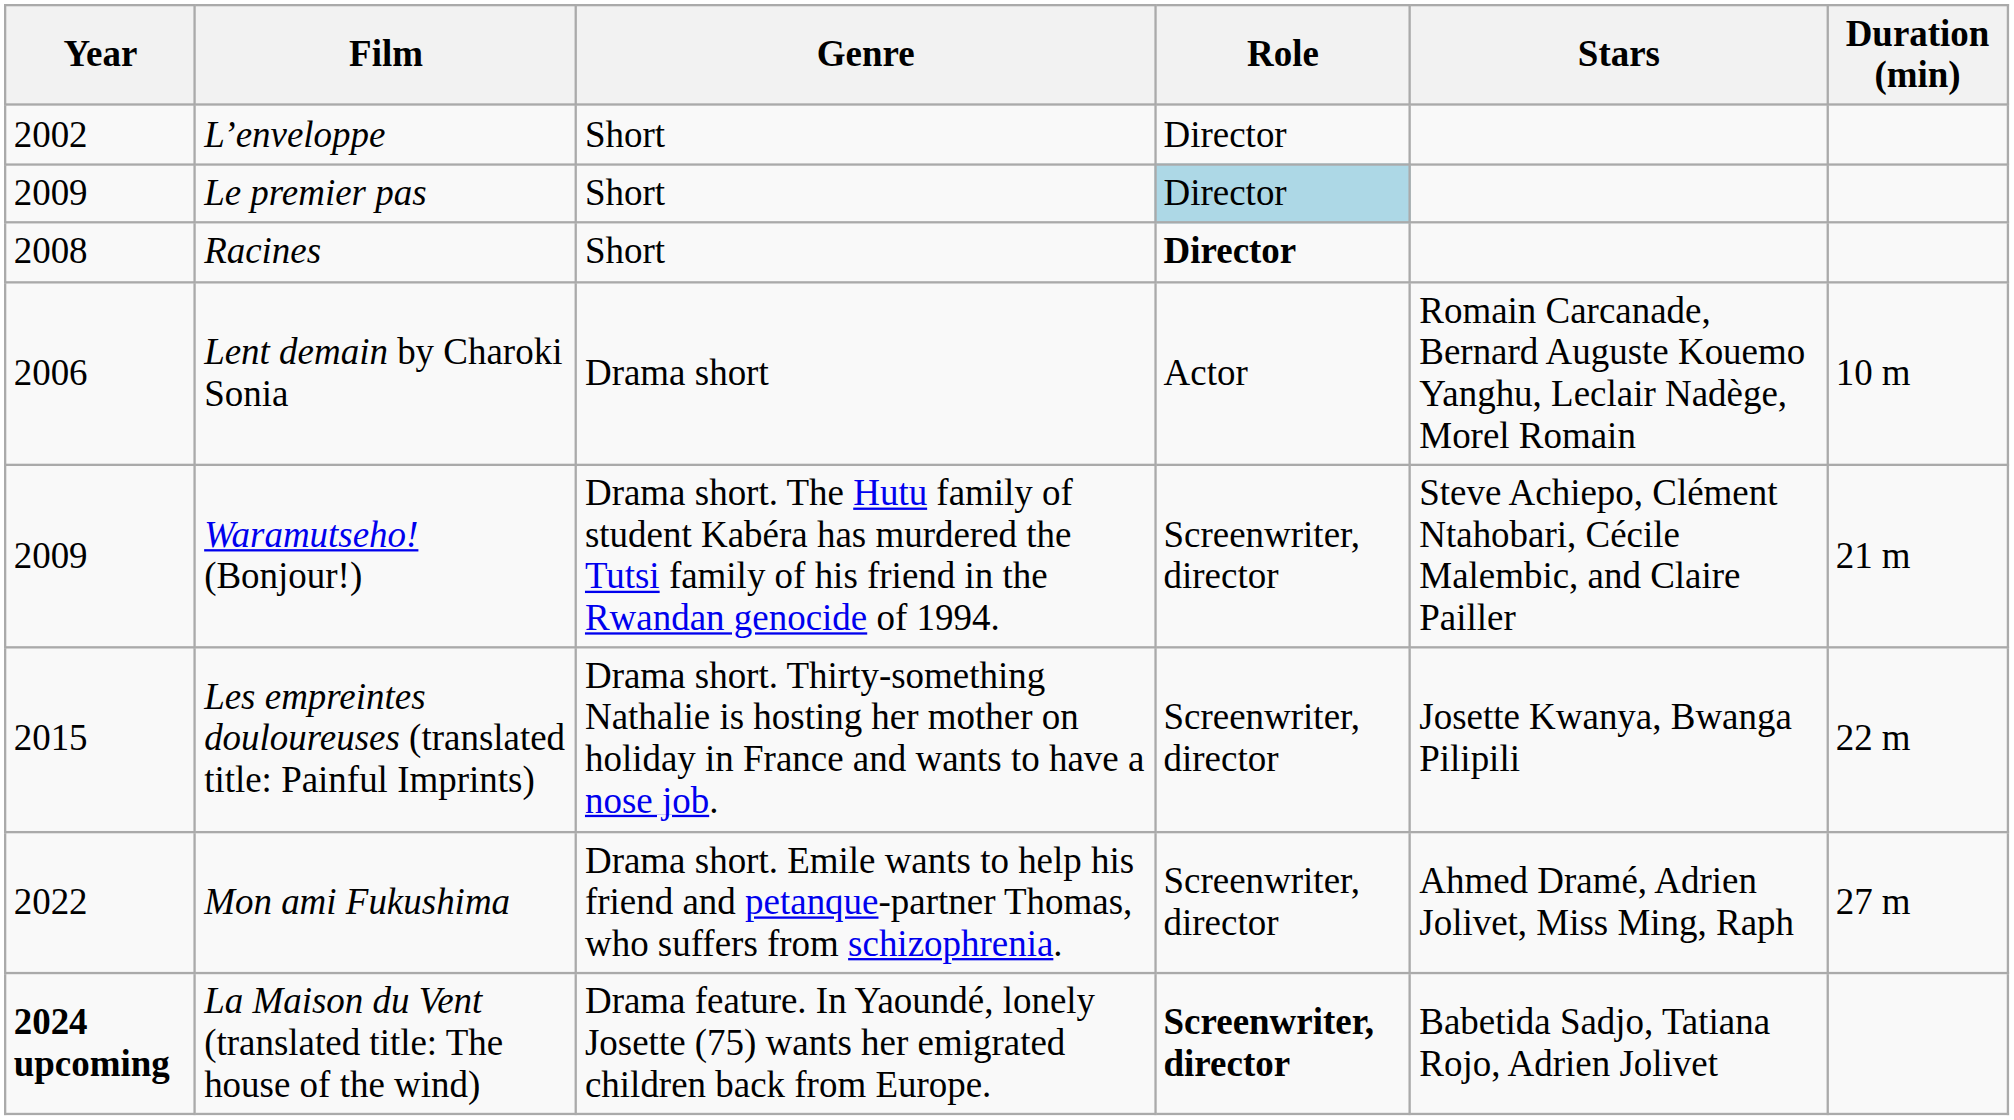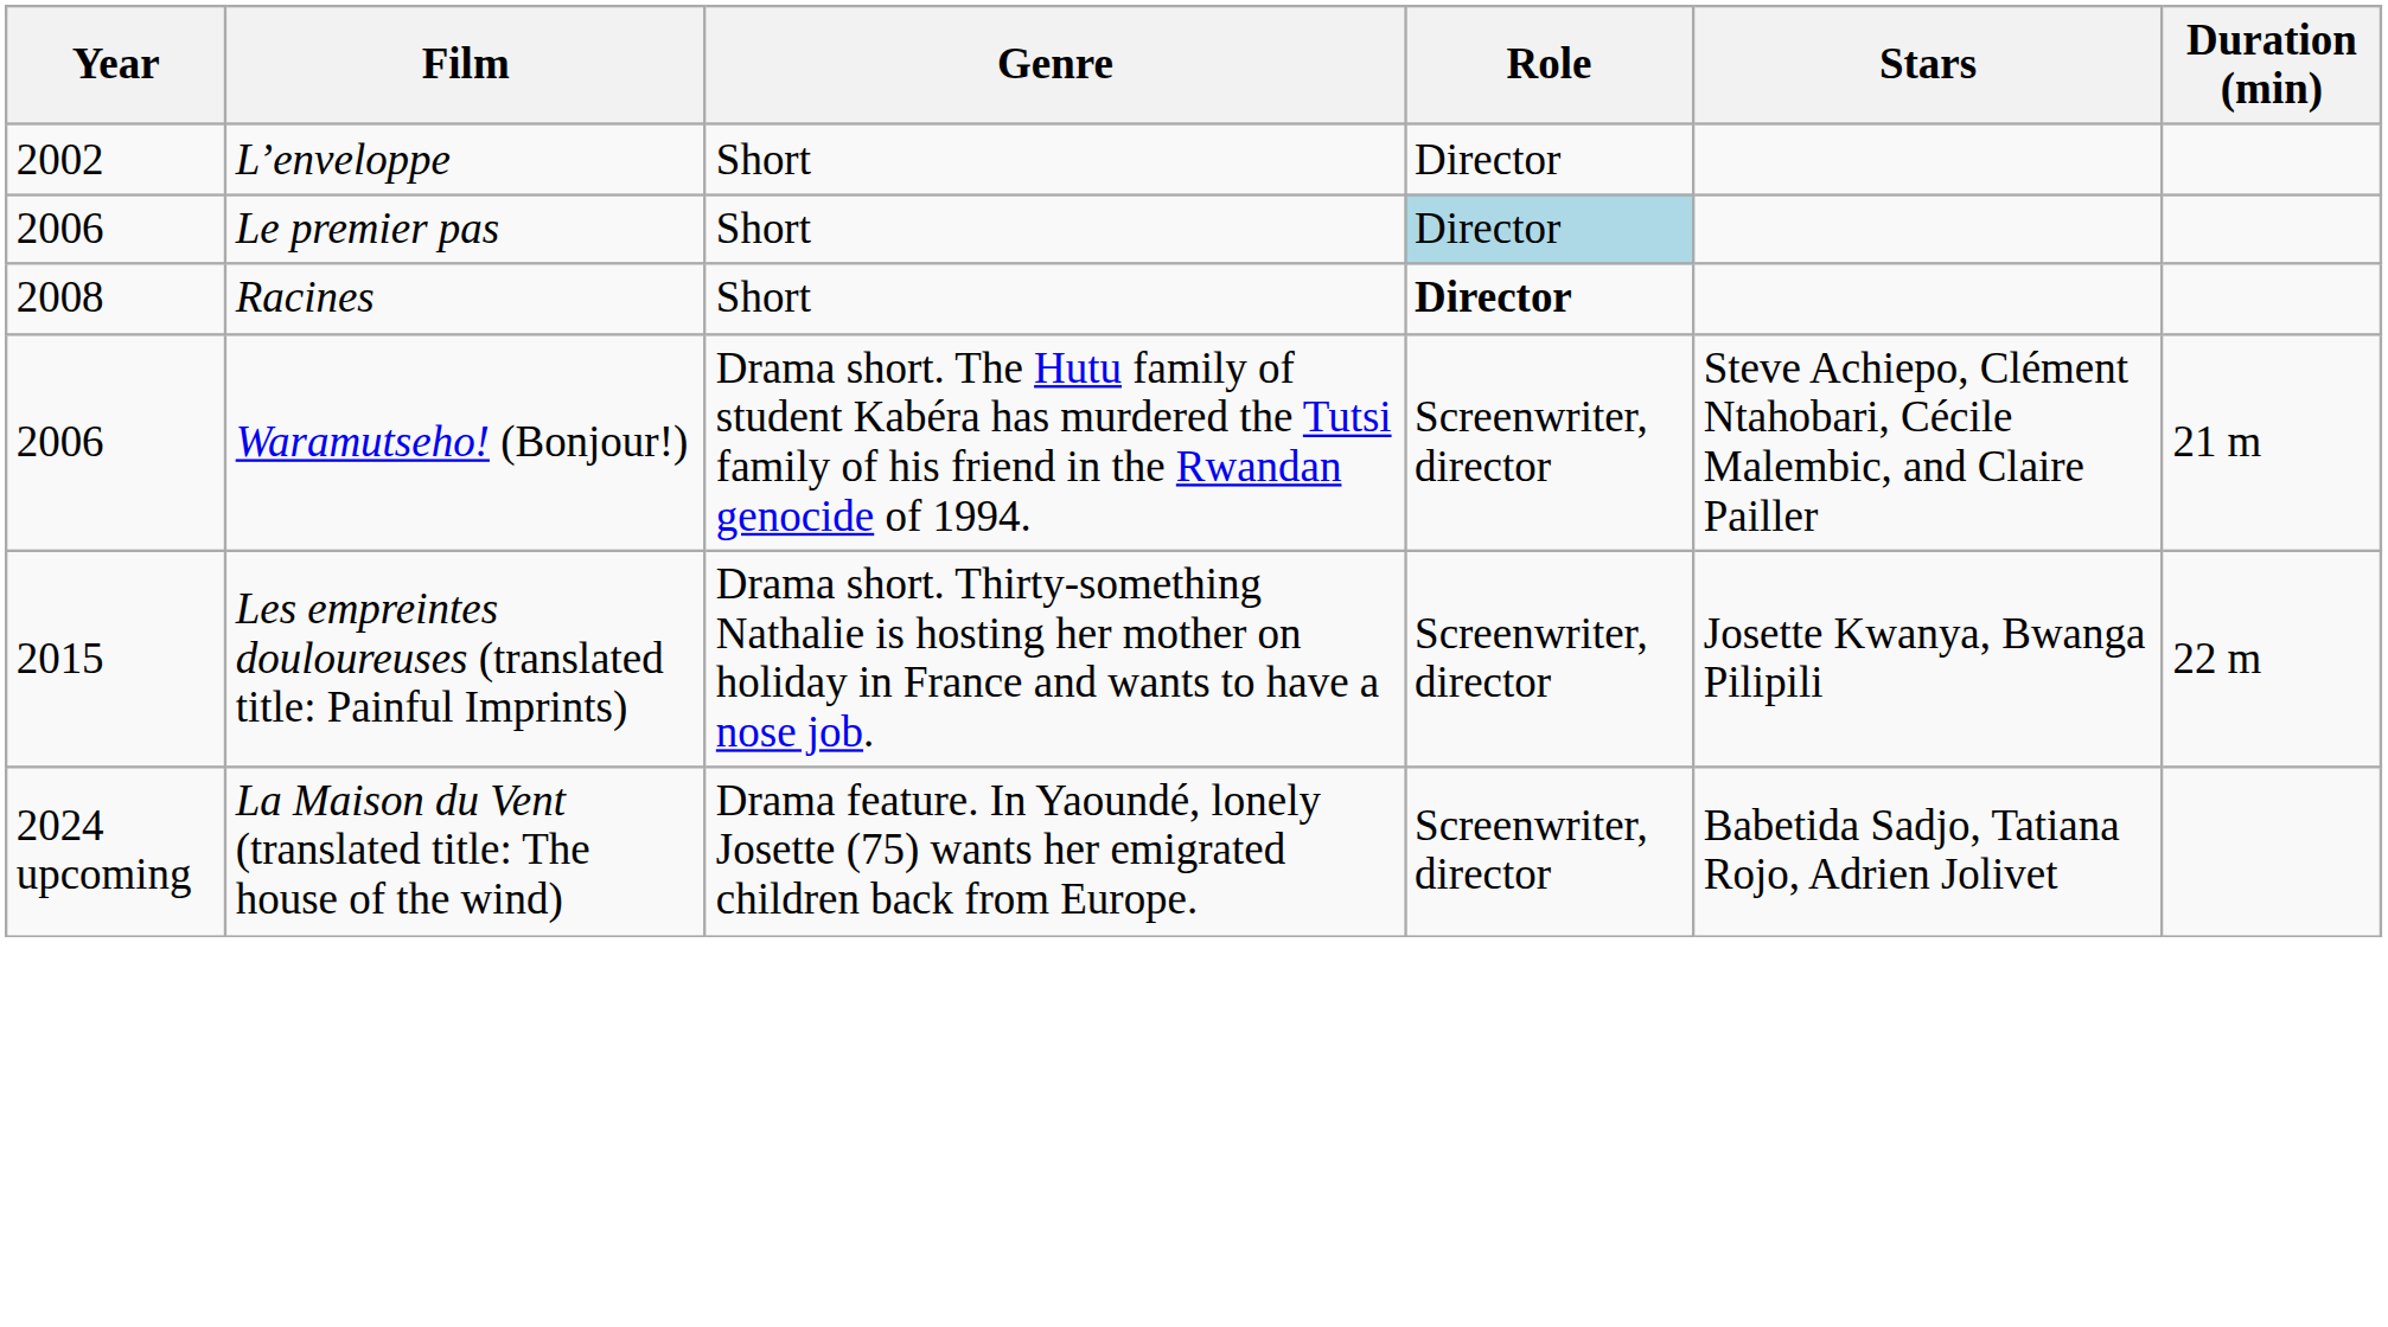Le premier pas | Year: 2009 -> 2006
- row: 2006 | Lent demain by Charoki Sonia | Drama short | Actor | Romain Carcanade, Bernard Auguste Kouemo Yanghu, Leclair Nadège, Morel Romain | 10 m
Waramutseho! (Bonjour!) | Year: 2009 -> 2006
- row: 2022 | Mon ami Fukushima | Drama short. Emile wants to help his friend and petanque-partner Thomas, who suffers from schizophrenia. | Screenwriter, director | Ahmed Dramé, Adrien Jolivet, Miss Ming, Raph | 27 m
La Maison du Vent (translated title: The house of the wind) | Year: bold -> normal
La Maison du Vent (translated title: The house of the wind) | Role: bold -> normal
